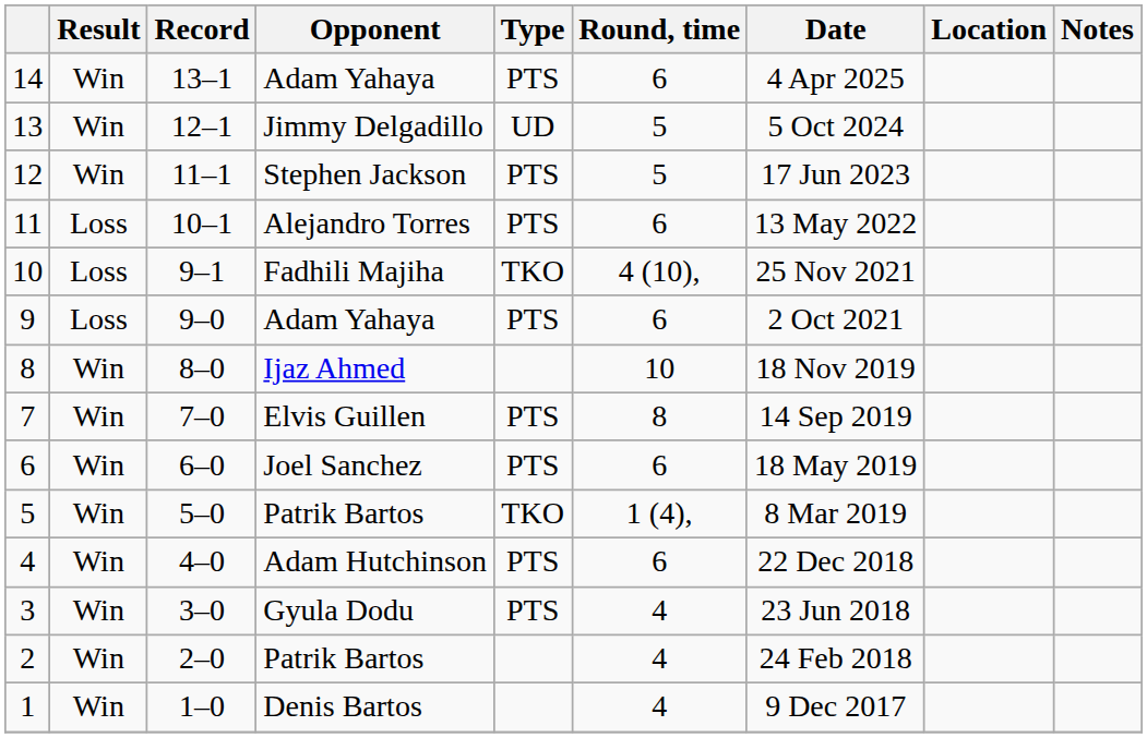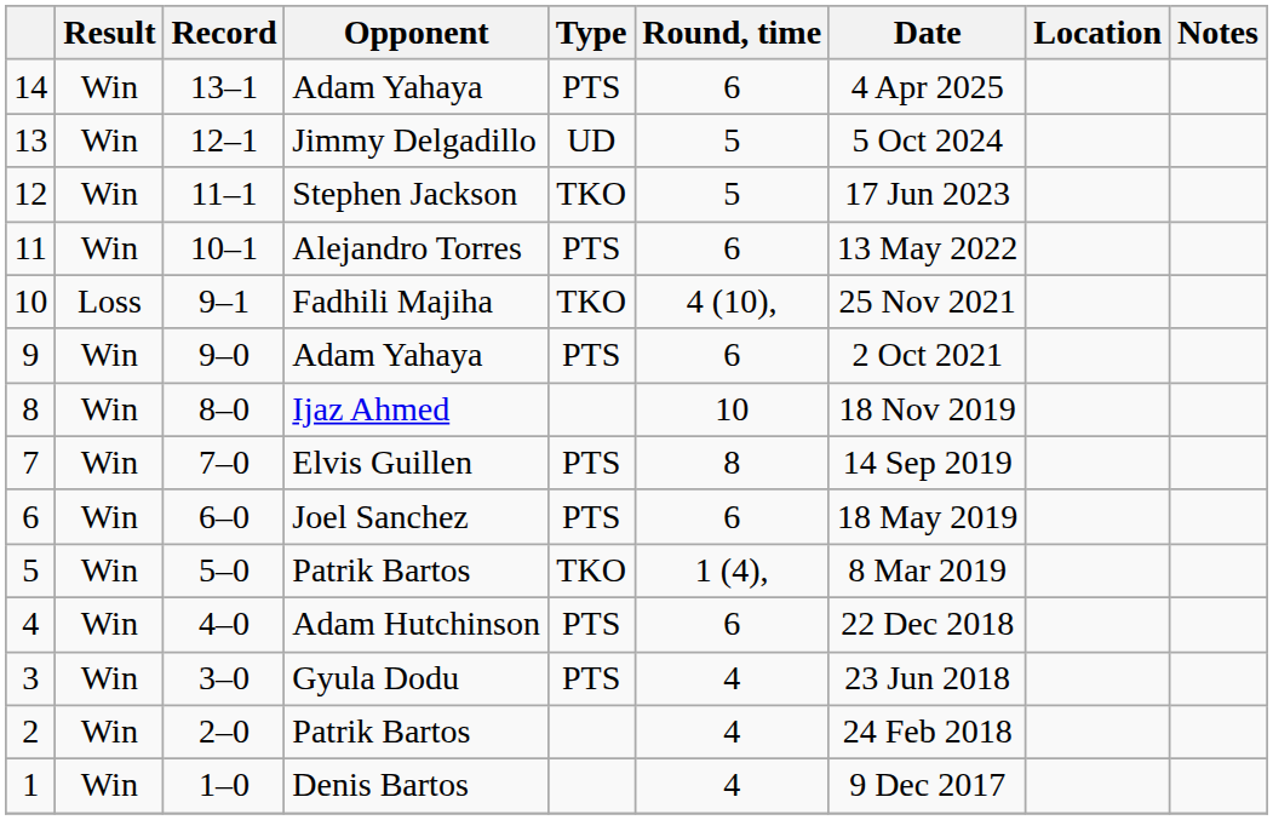12 | Type: PTS -> TKO
11 | Result: Loss -> Win
9 | Result: Loss -> Win
